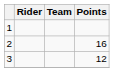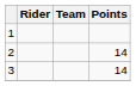2 | Points: 16 -> 14
3 | Points: 12 -> 14
